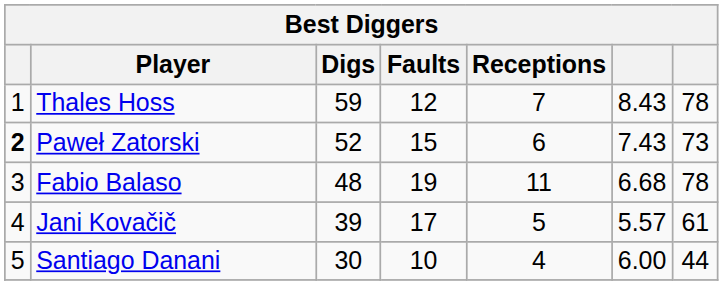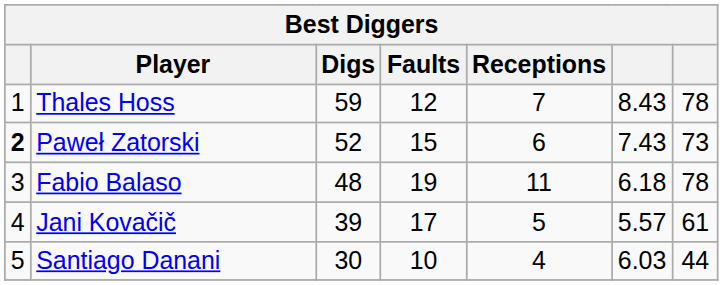Fabio Balaso | column 6: 6.68 -> 6.18
Santiago Danani | column 6: 6.00 -> 6.03
